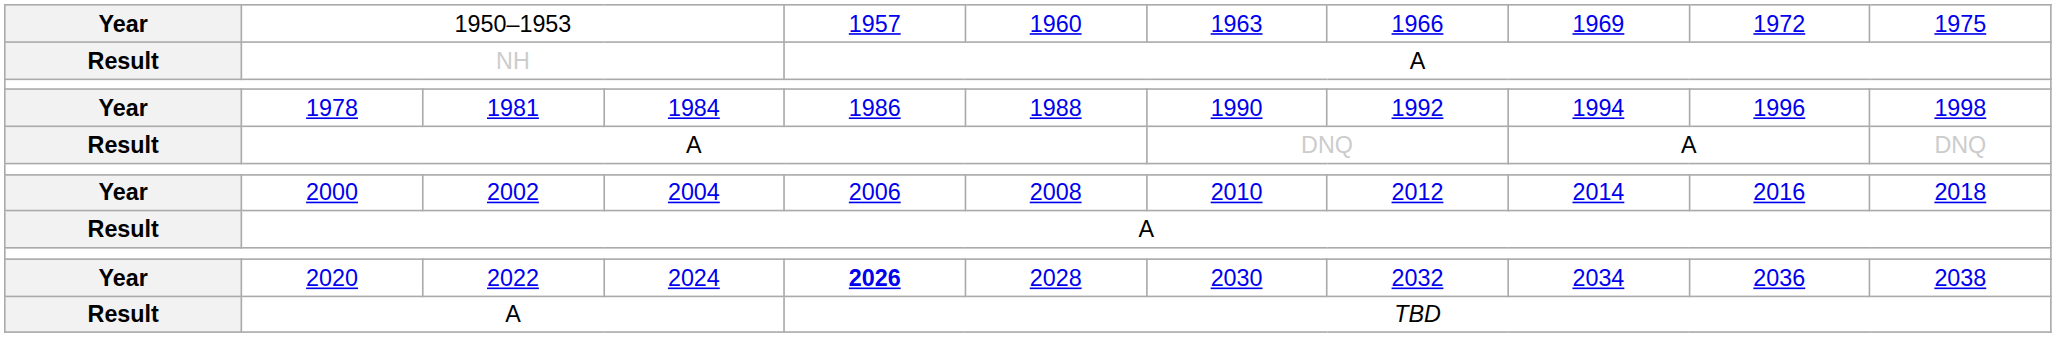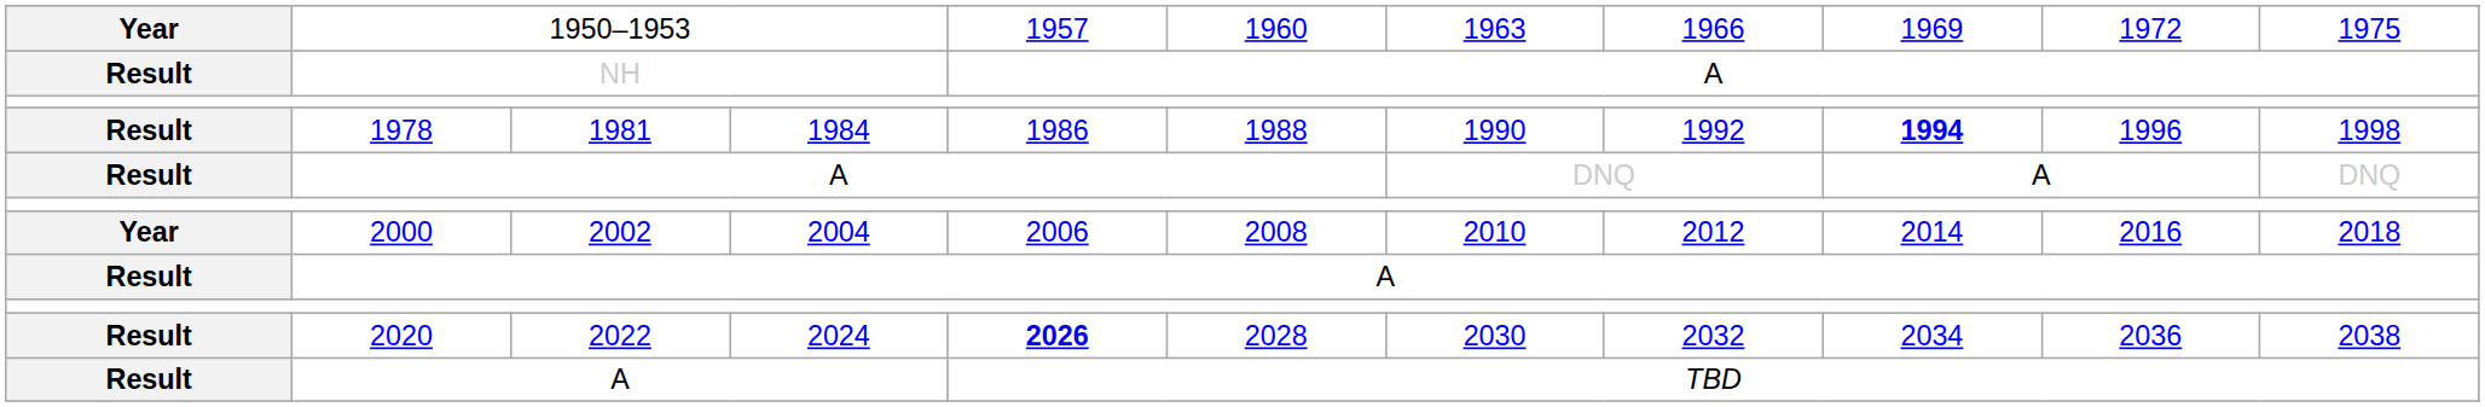1978 | column 1: Year -> Result
1978 | column 9: normal -> bold
2020 | column 1: Year -> Result
